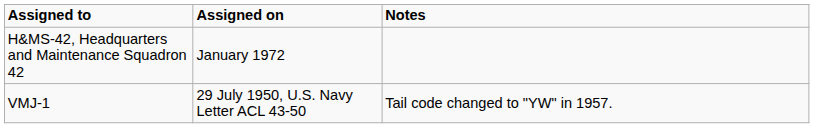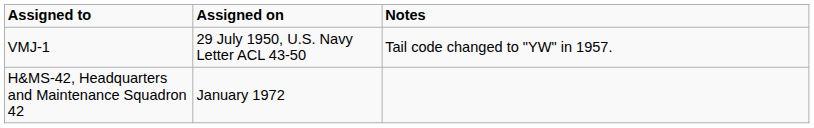rows swapped: VMJ-1 <-> H&MS-42, Headquarters and Maintenance Squadron 42
